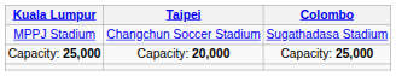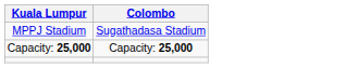- column: Taipei | Changchun Soccer Stadium | Capacity: 20,000
